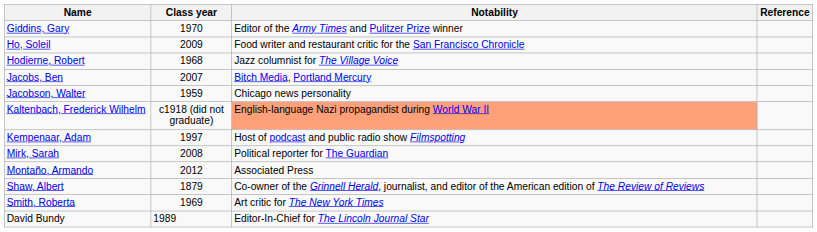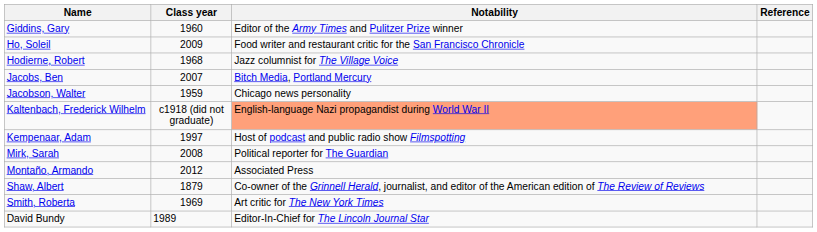Giddins, Gary | Class year: 1970 -> 1960
